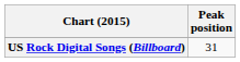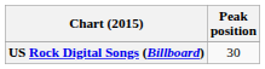US Rock Digital Songs (Billboard) | Peak position: 31 -> 30
